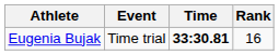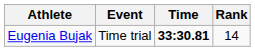Eugenia Bujak | Rank: 16 -> 14
